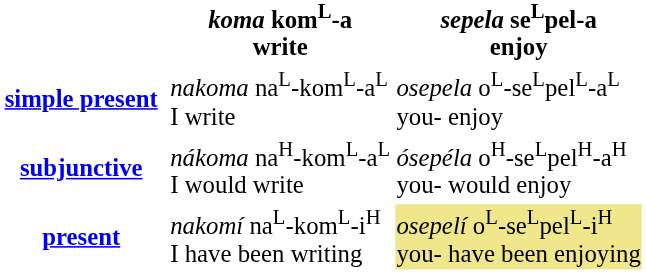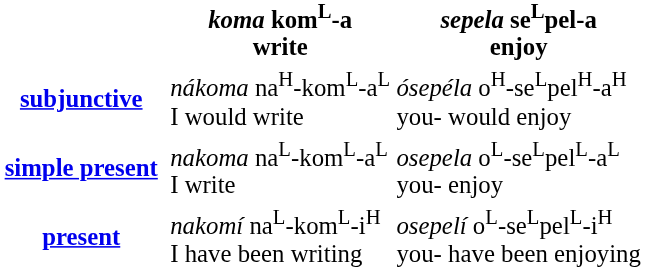rows swapped: simple present <-> subjunctive
present | sepela seLpel-a enjoy: khaki background -> no background
